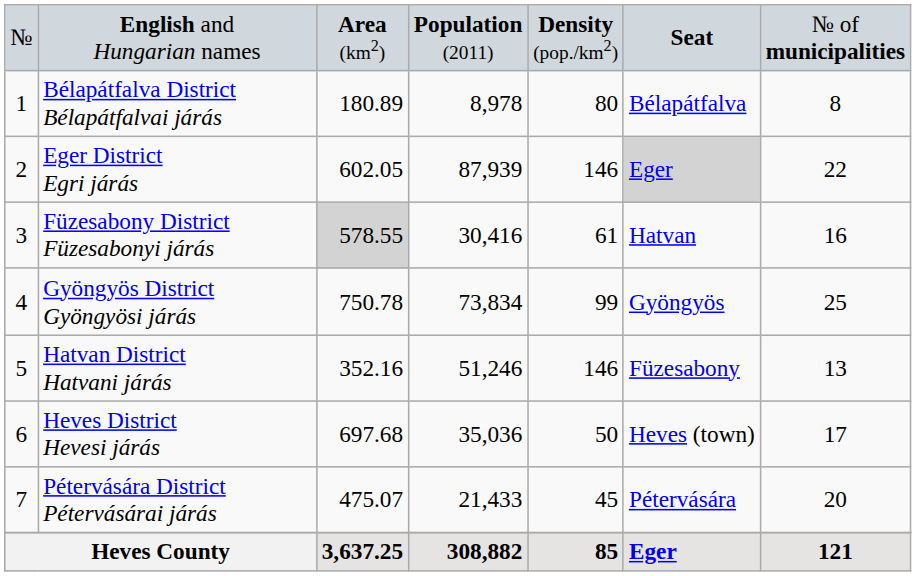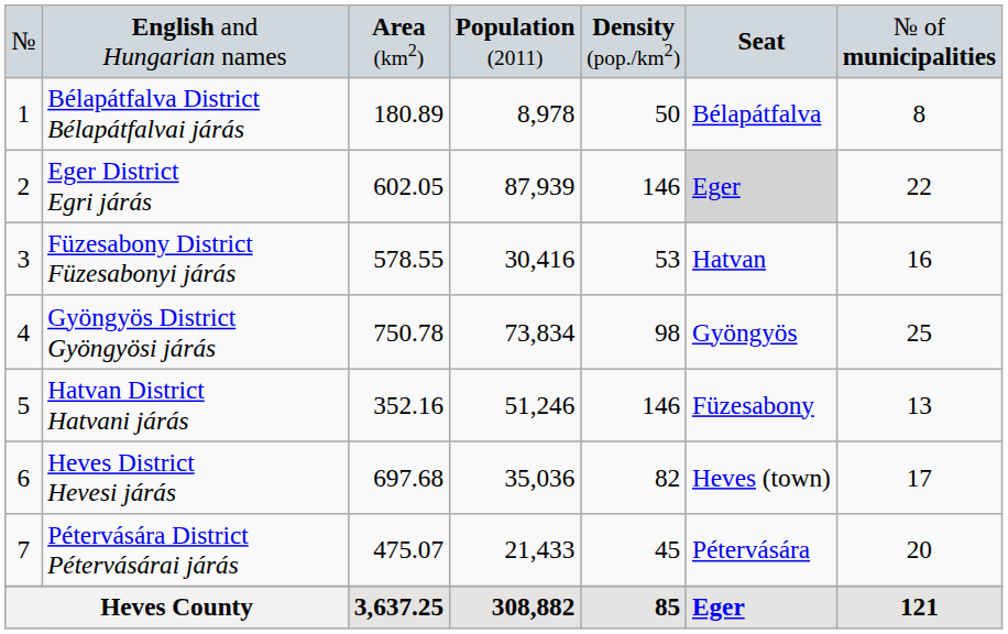Bélapátfalva District Bélapátfalvai járás | column 5: 80 -> 50
Füzesabony District Füzesabonyi járás | column 3: lightgrey background -> no background
Füzesabony District Füzesabonyi járás | column 5: 61 -> 53
Gyöngyös District Gyöngyösi járás | column 5: 99 -> 98
Heves District Hevesi járás | column 5: 50 -> 82
